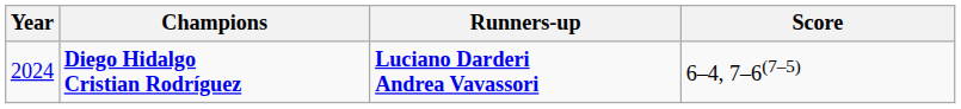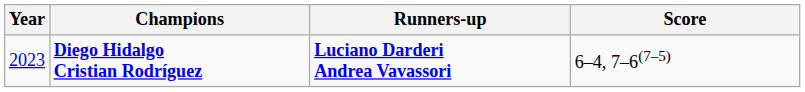Diego Hidalgo Cristian Rodríguez | Year: 2024 -> 2023
